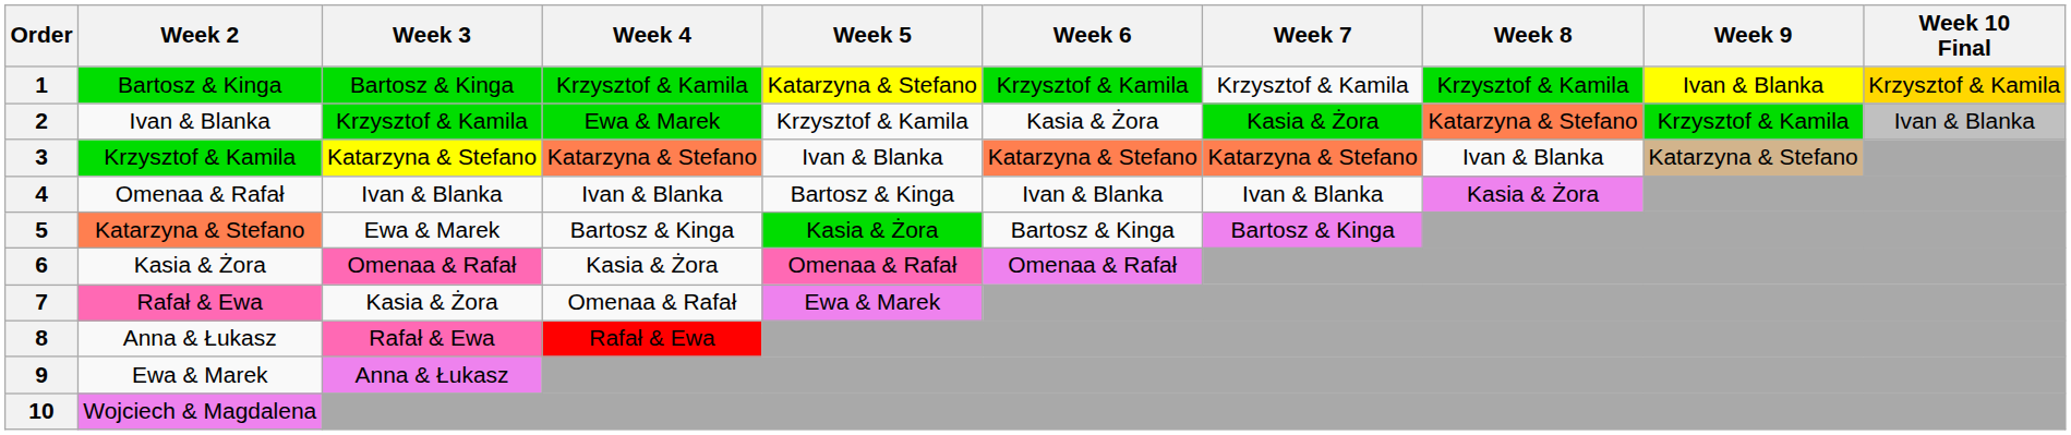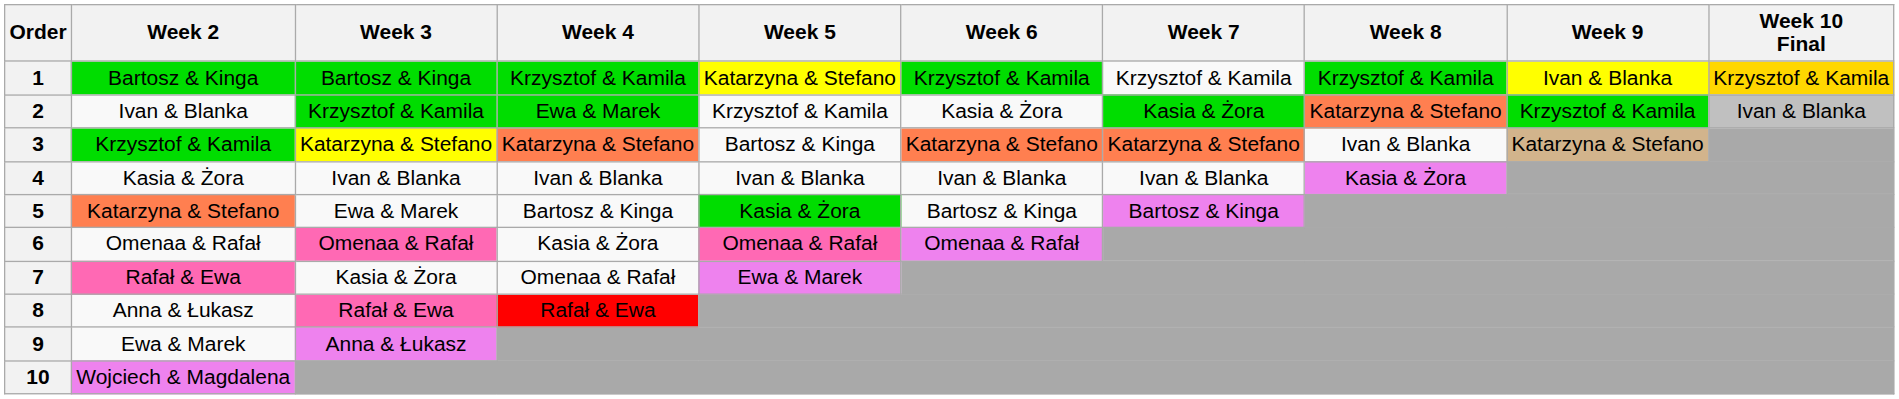3 | Week 5: Ivan & Blanka -> Bartosz & Kinga
4 | Week 2: Omenaa & Rafał -> Kasia & Żora
4 | Week 5: Bartosz & Kinga -> Ivan & Blanka
6 | Week 2: Kasia & Żora -> Omenaa & Rafał
